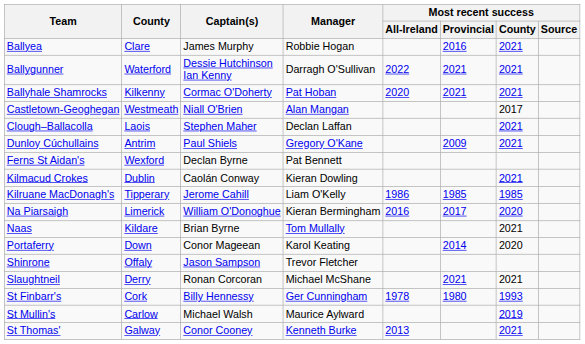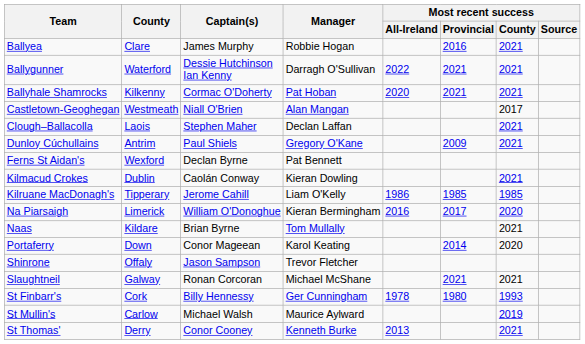Slaughtneil | County: Derry -> Galway
St Thomas' | County: Galway -> Derry
